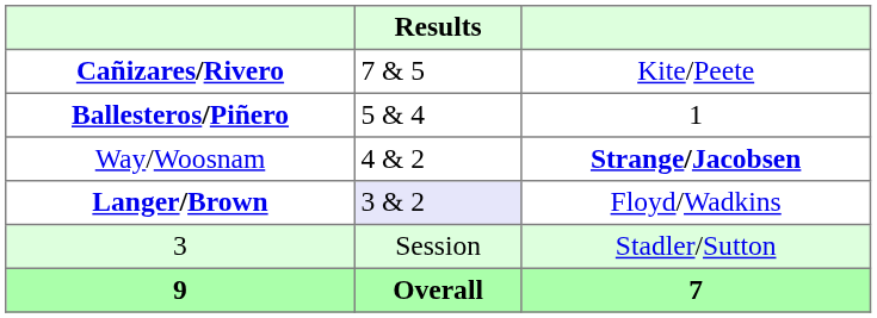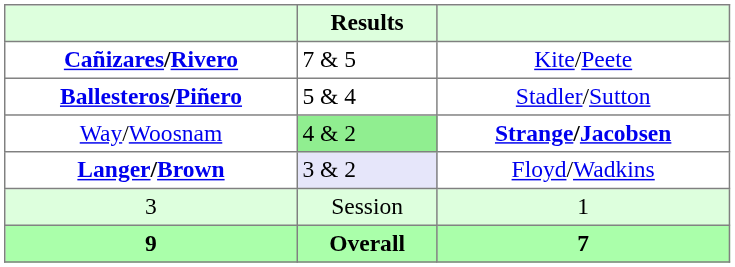Ballesteros/Piñero | column 3: 1 -> Stadler/Sutton
Way/Woosnam | Results: no background -> lightgreen background
3 | column 3: Stadler/Sutton -> 1
